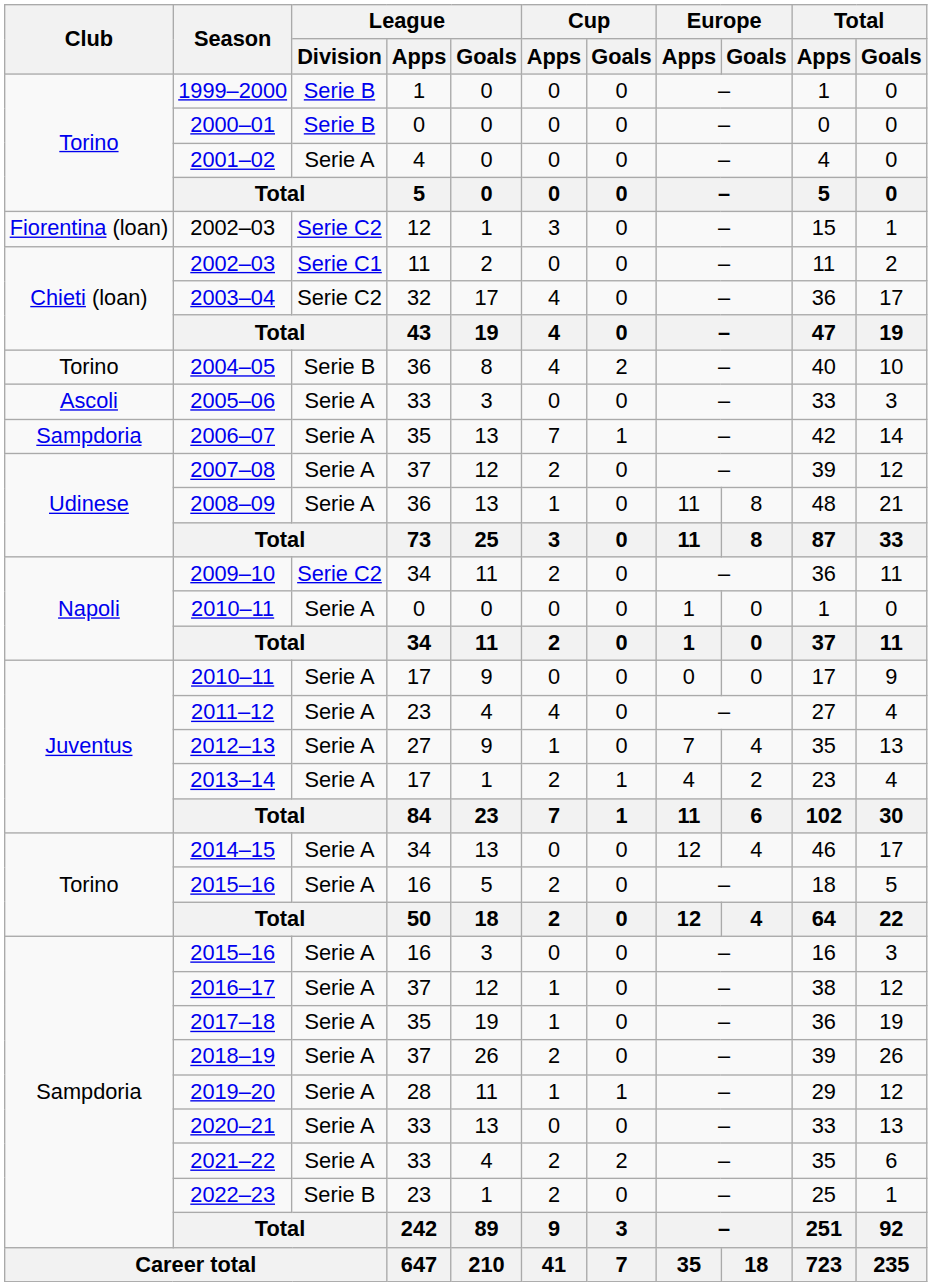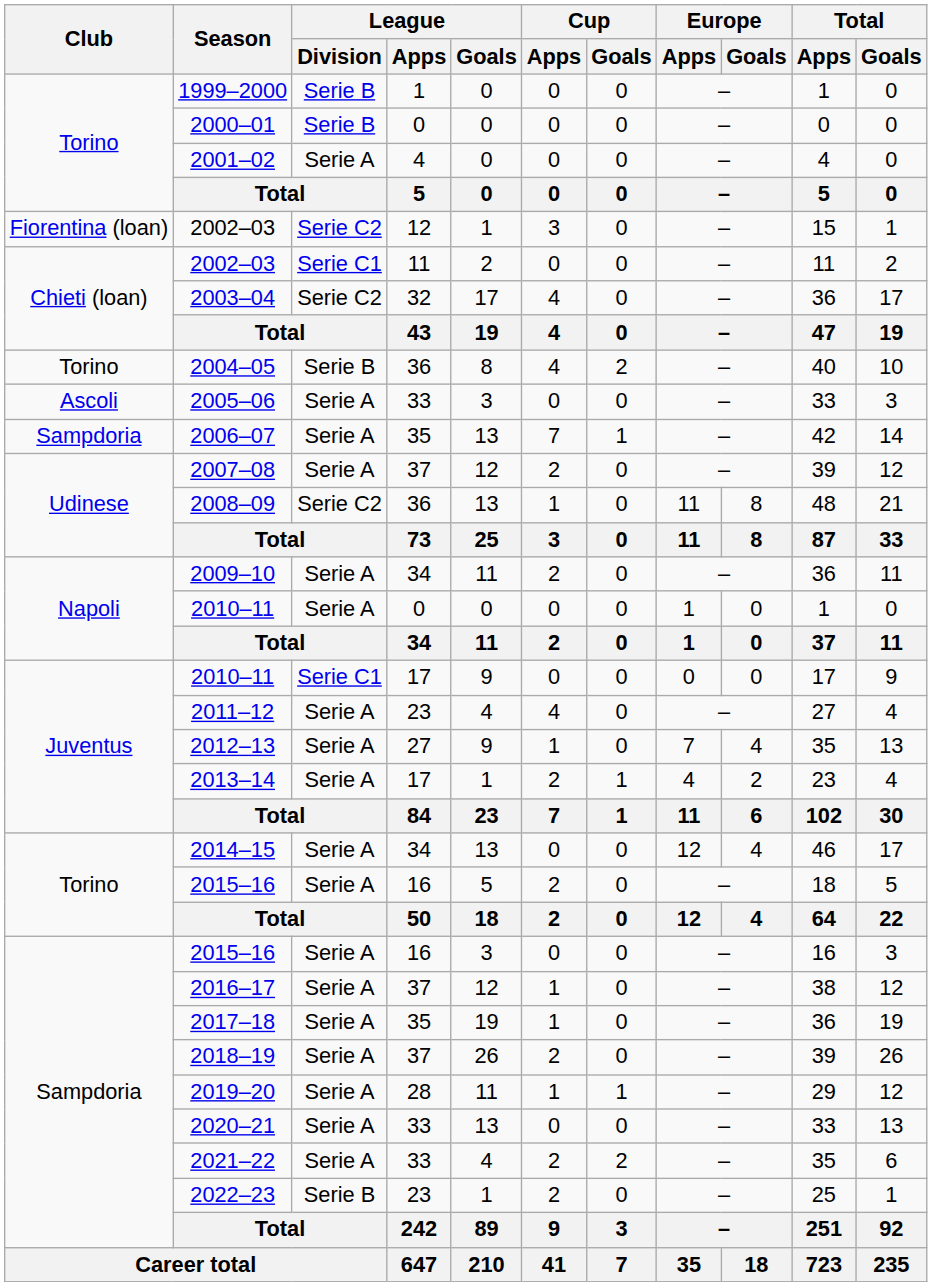2008–09 | League / Division: Serie A -> Serie C2
2009–10 | League / Division: Serie C2 -> Serie A
Juventus / 2010–11 | League / Division: Serie A -> Serie C1
